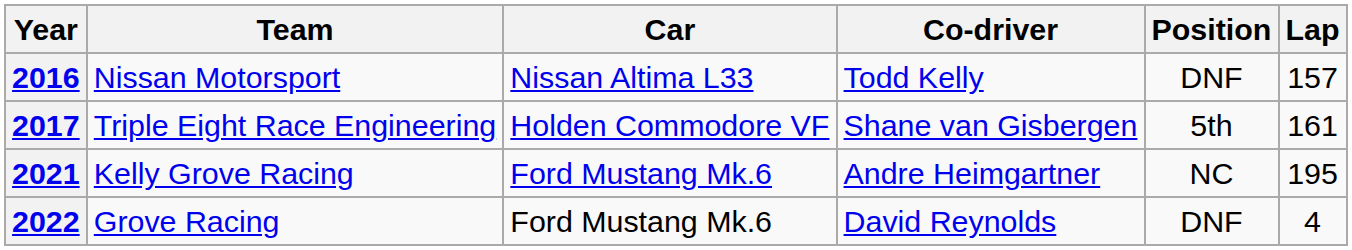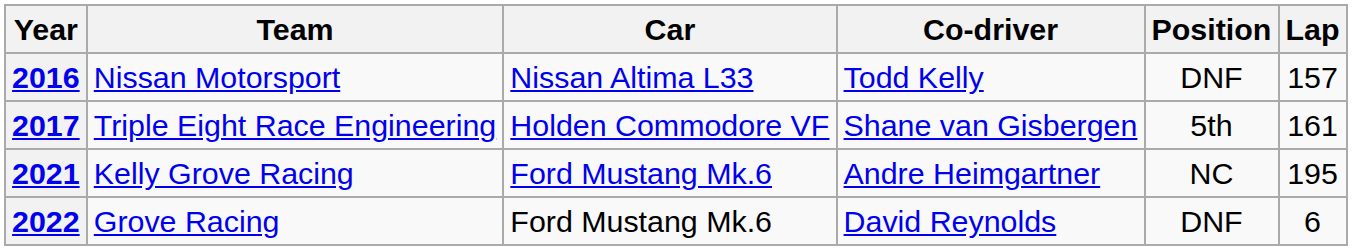2022 | Lap: 4 -> 6
